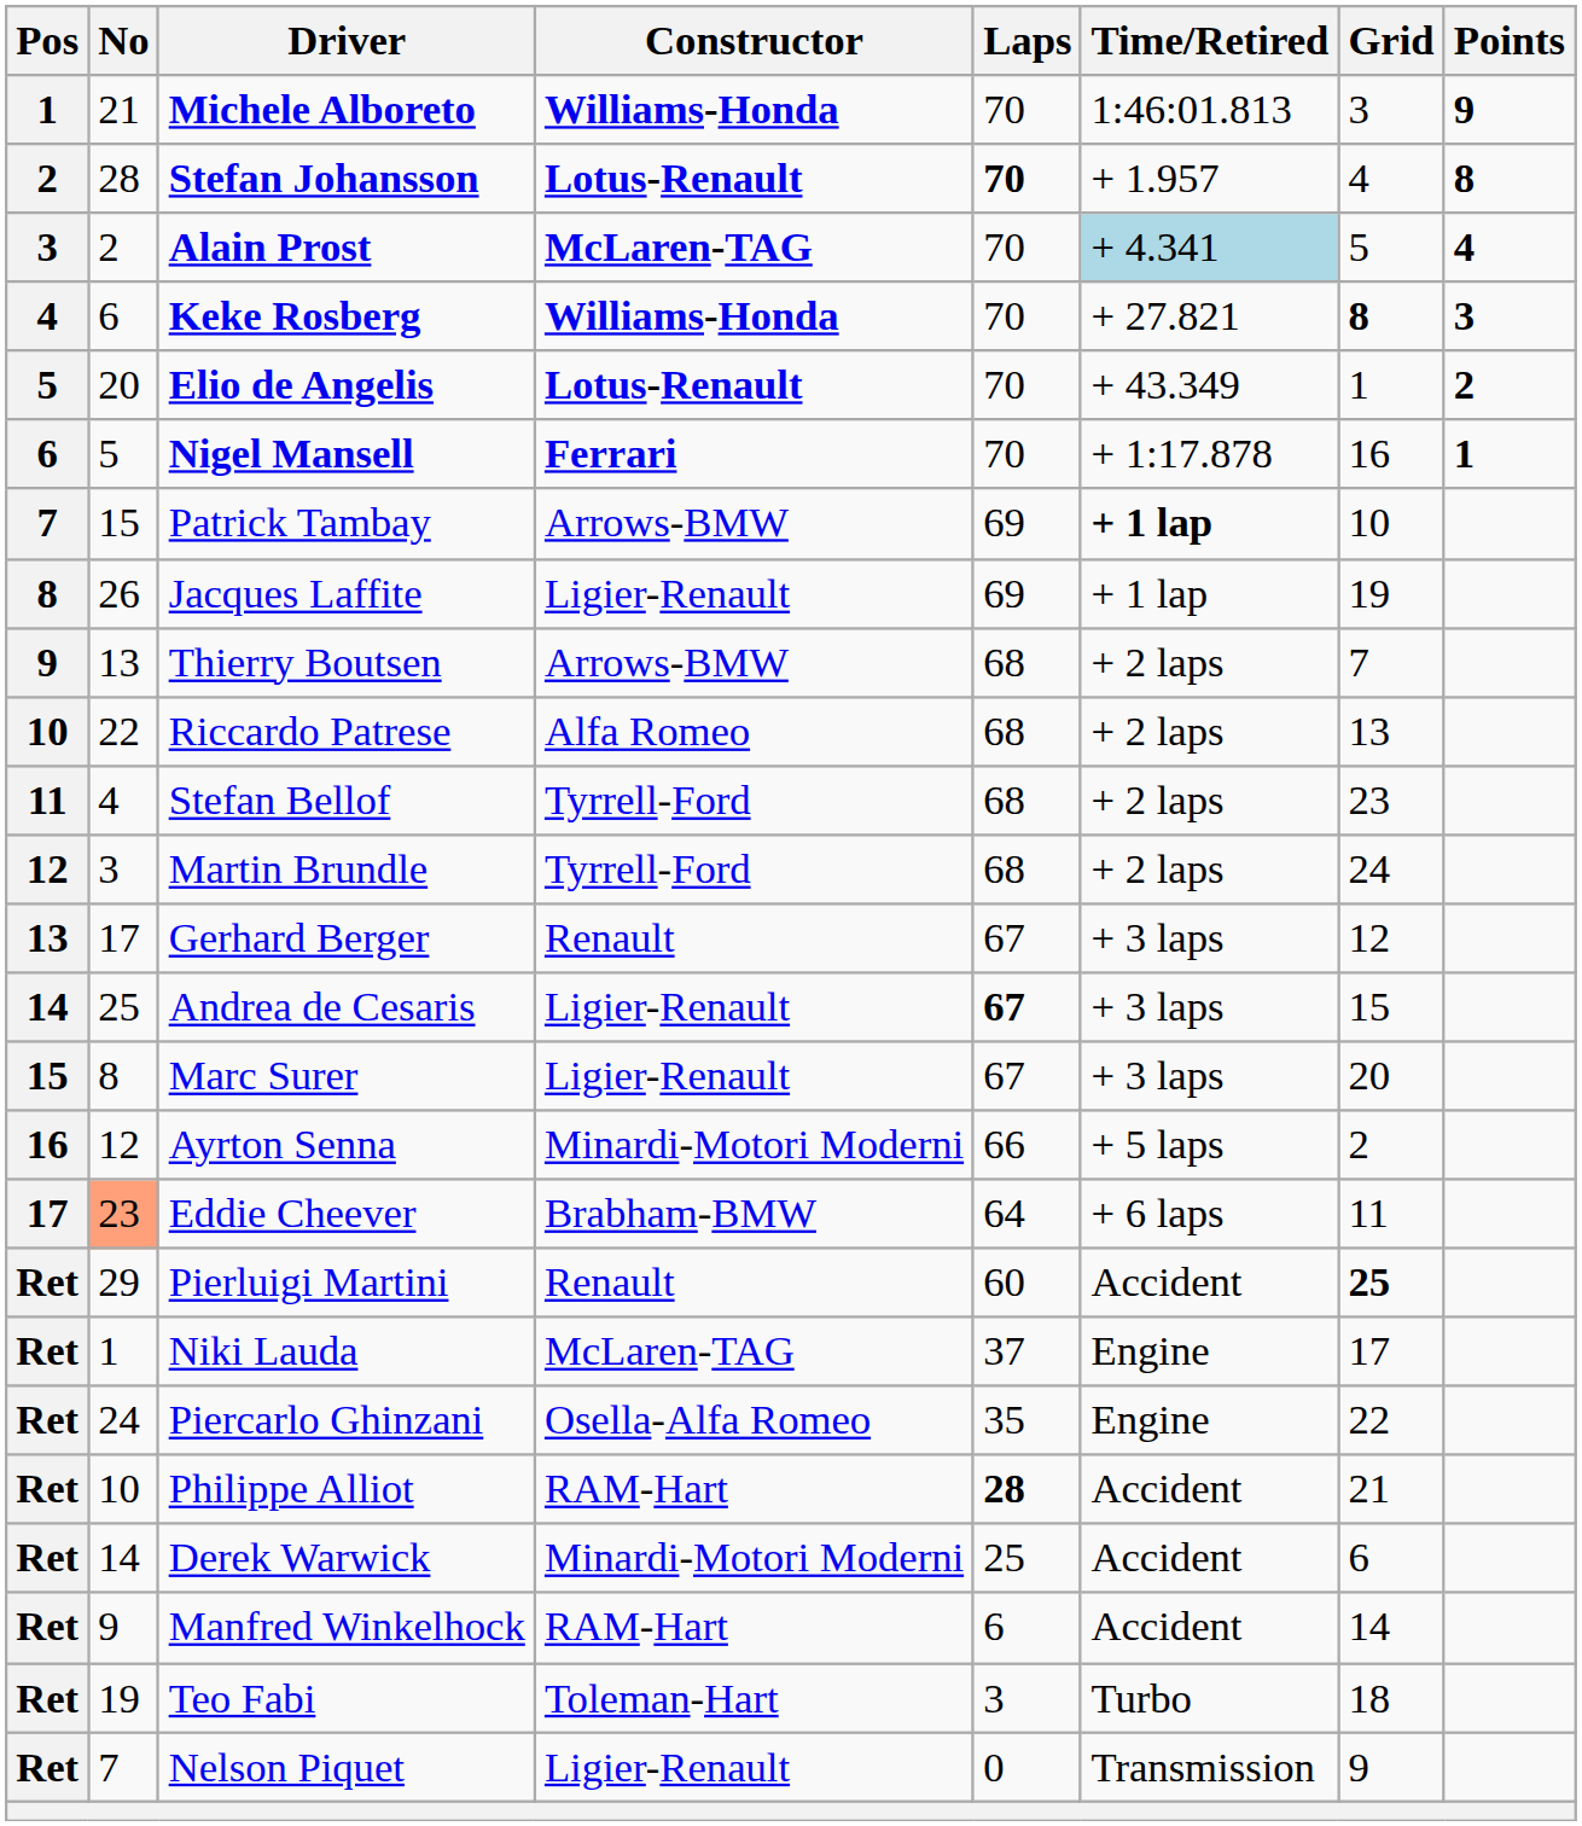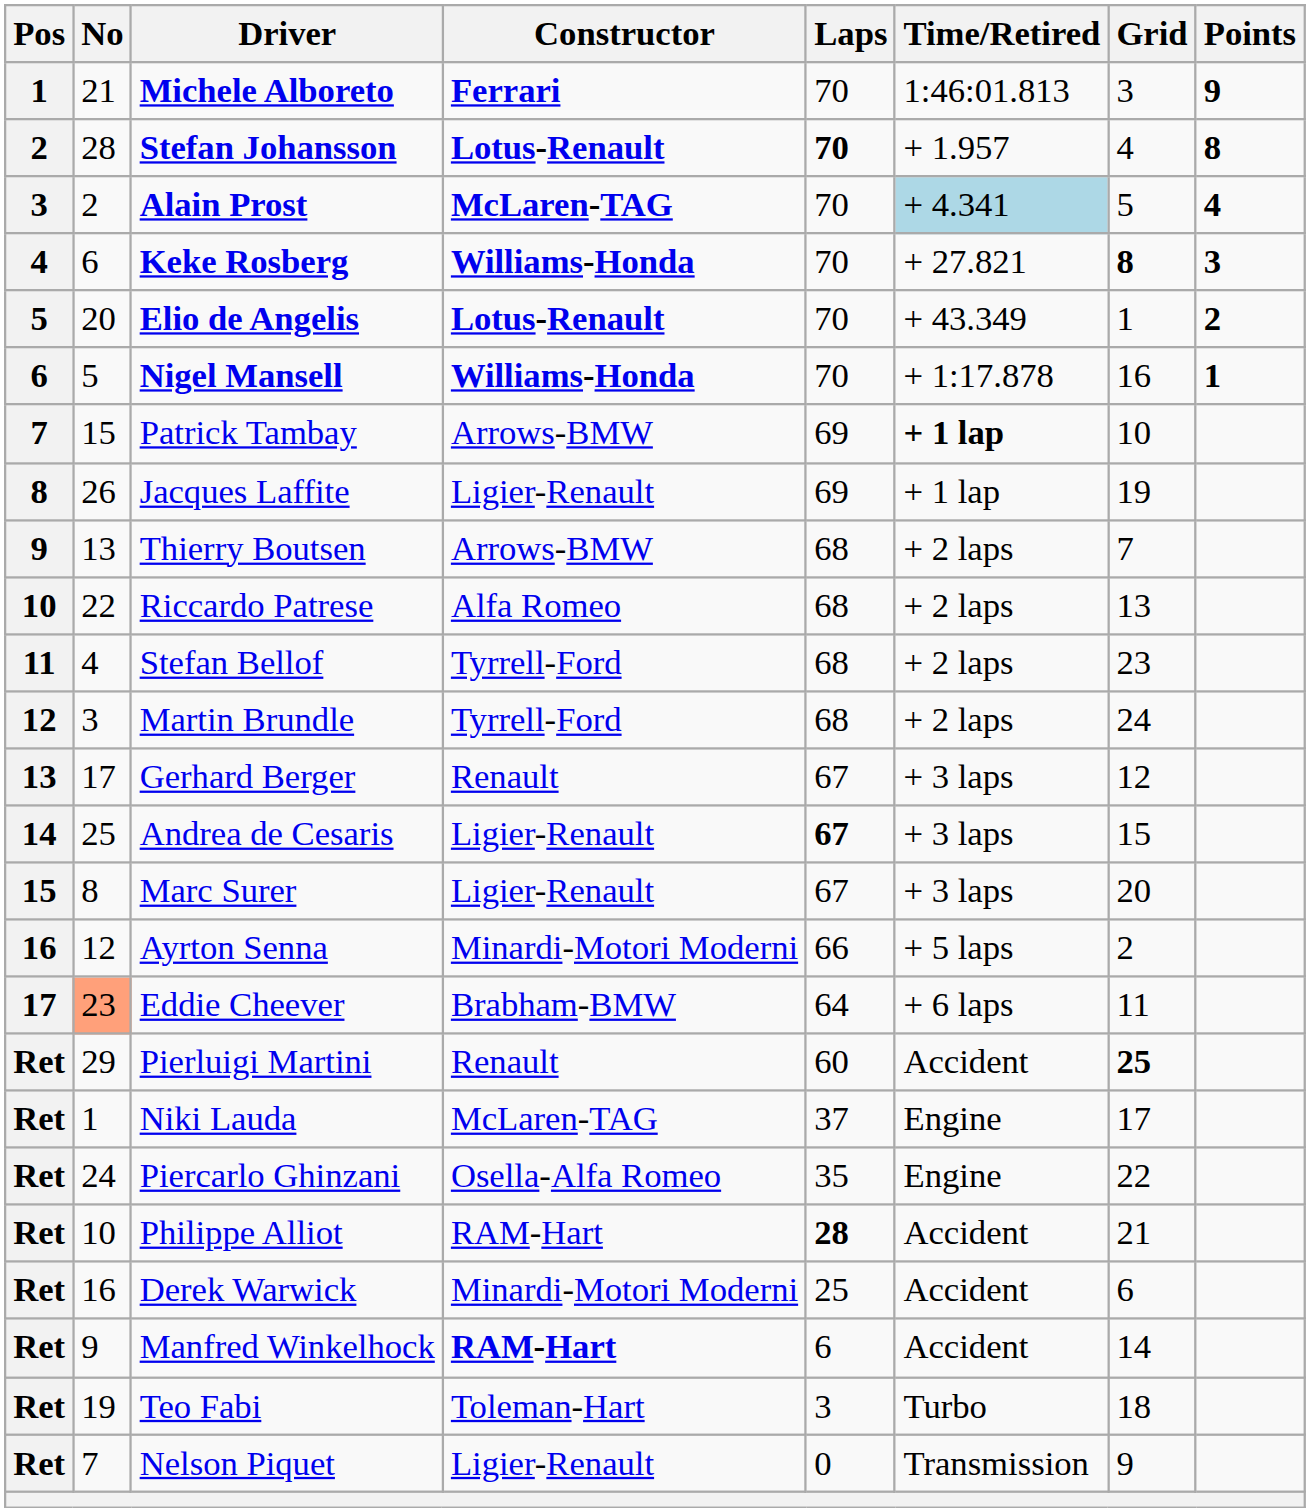Michele Alboreto | Constructor: Williams-Honda -> Ferrari
Nigel Mansell | Constructor: Ferrari -> Williams-Honda
Derek Warwick | No: 14 -> 16
Manfred Winkelhock | Constructor: normal -> bold
